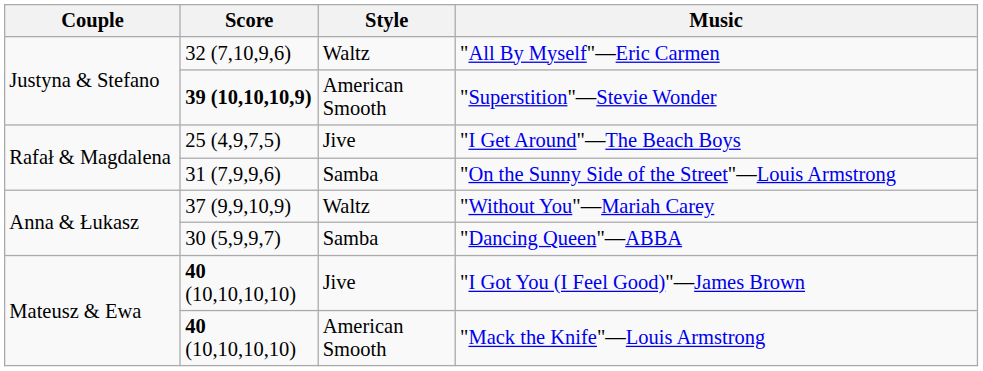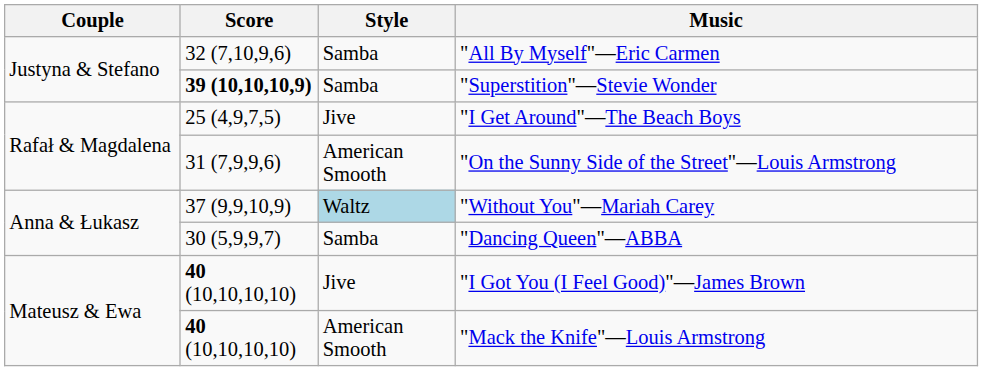"All By Myself"—Eric Carmen | Style: Waltz -> Samba
"Superstition"—Stevie Wonder | Style: American Smooth -> Samba
"On the Sunny Side of the Street"—Louis Armstrong | Style: Samba -> American Smooth
"Without You"—Mariah Carey | Style: no background -> lightblue background
